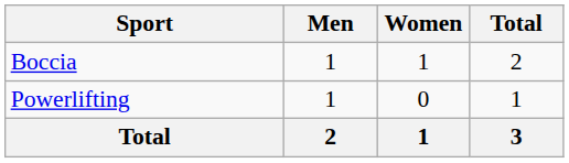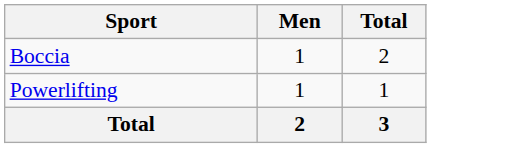- column: Women | 1 | 0 | 1
